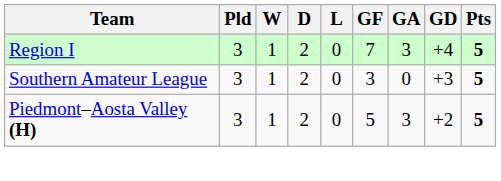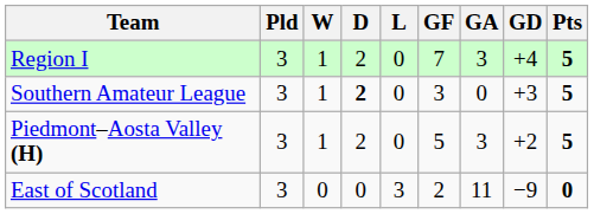Southern Amateur League | D: normal -> bold
+ row: East of Scotland | 3 | 0 | 0 | 3 | 2 | 11 | −9 | 0
